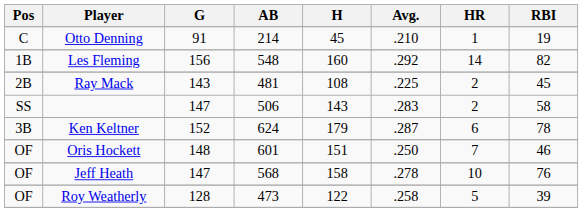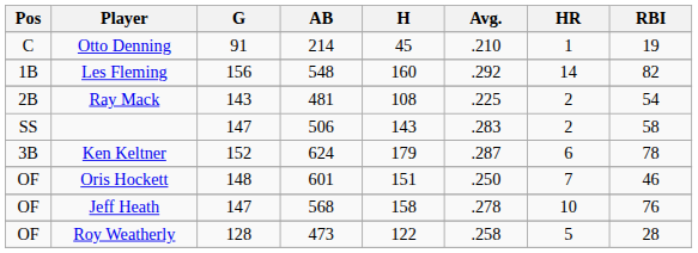Ray Mack | RBI: 45 -> 54
Roy Weatherly | RBI: 39 -> 28
